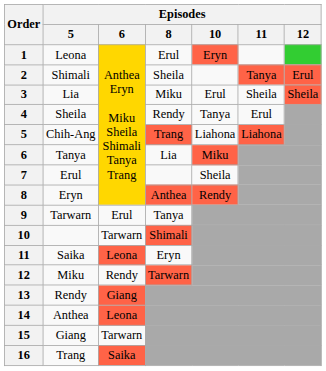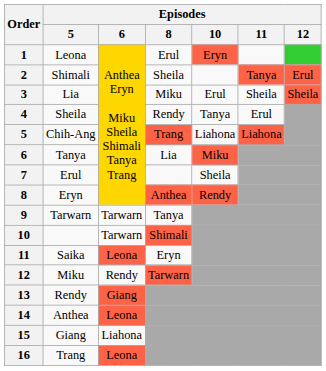9 | Episodes / 6: Erul -> Tarwarn
15 | Episodes / 6: Tarwarn -> Liahona
16 | Episodes / 6: Saika -> Leona
